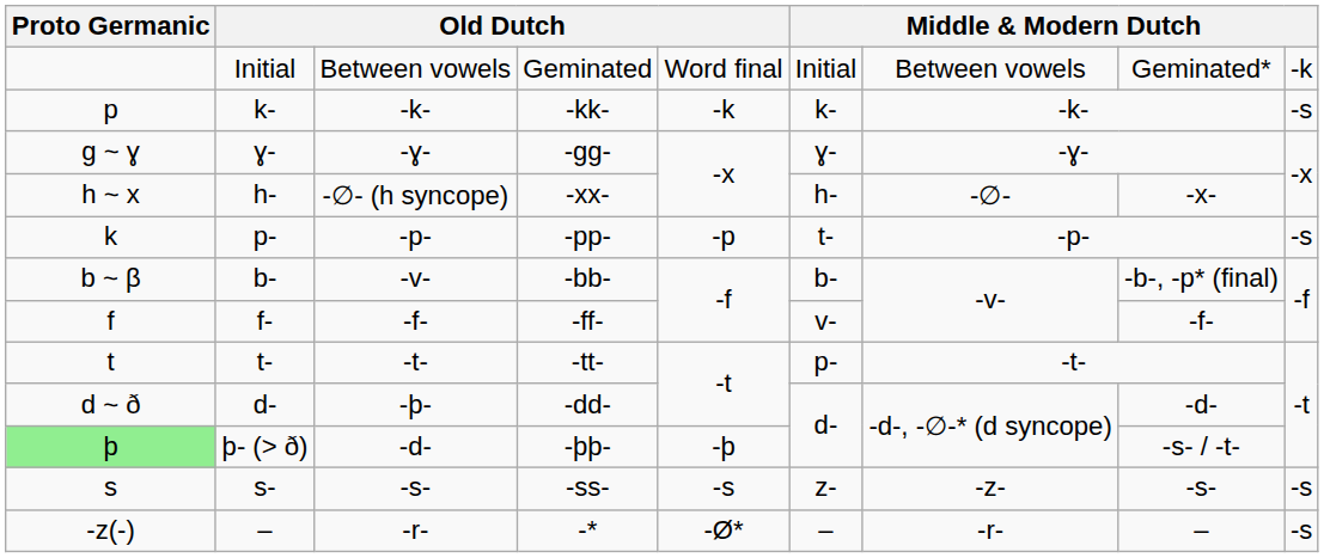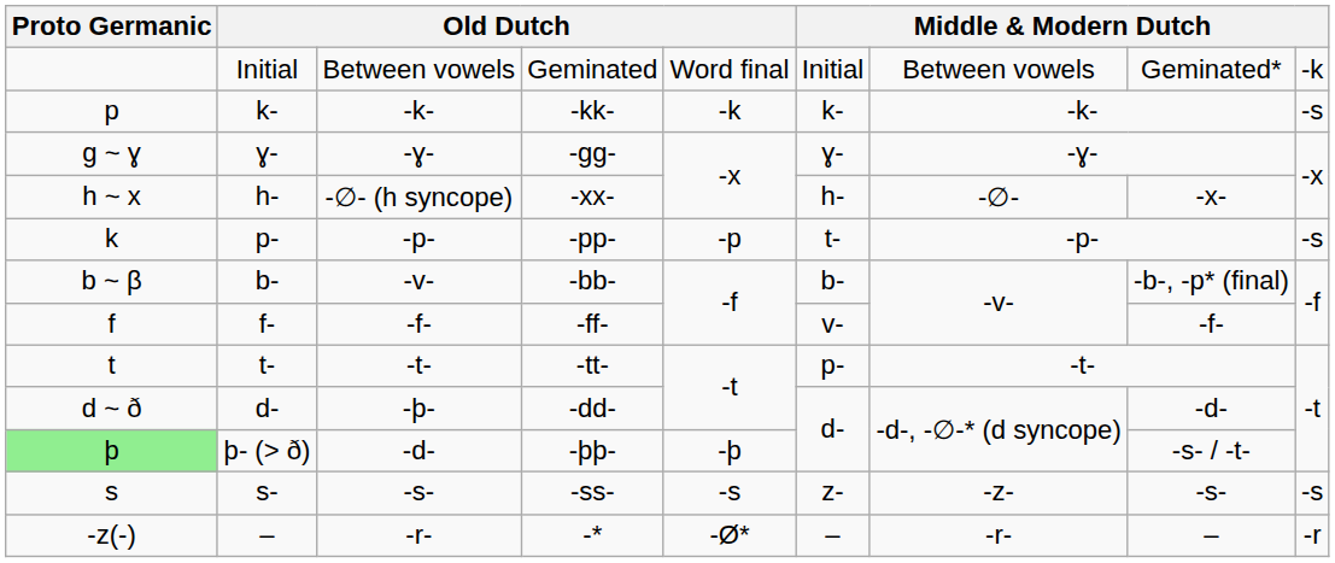-* | column 9: -s -> -r
